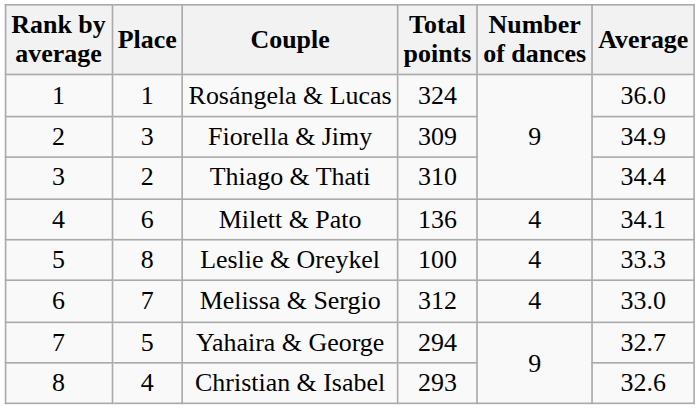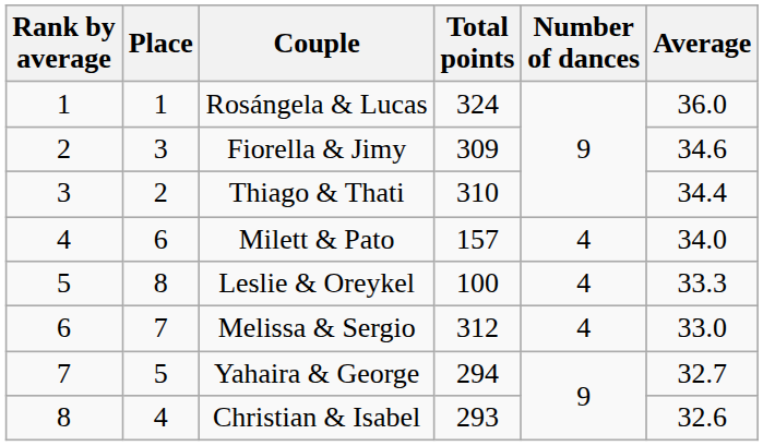Fiorella & Jimy | Average: 34.9 -> 34.6
Milett & Pato | Total points: 136 -> 157
Milett & Pato | Average: 34.1 -> 34.0
